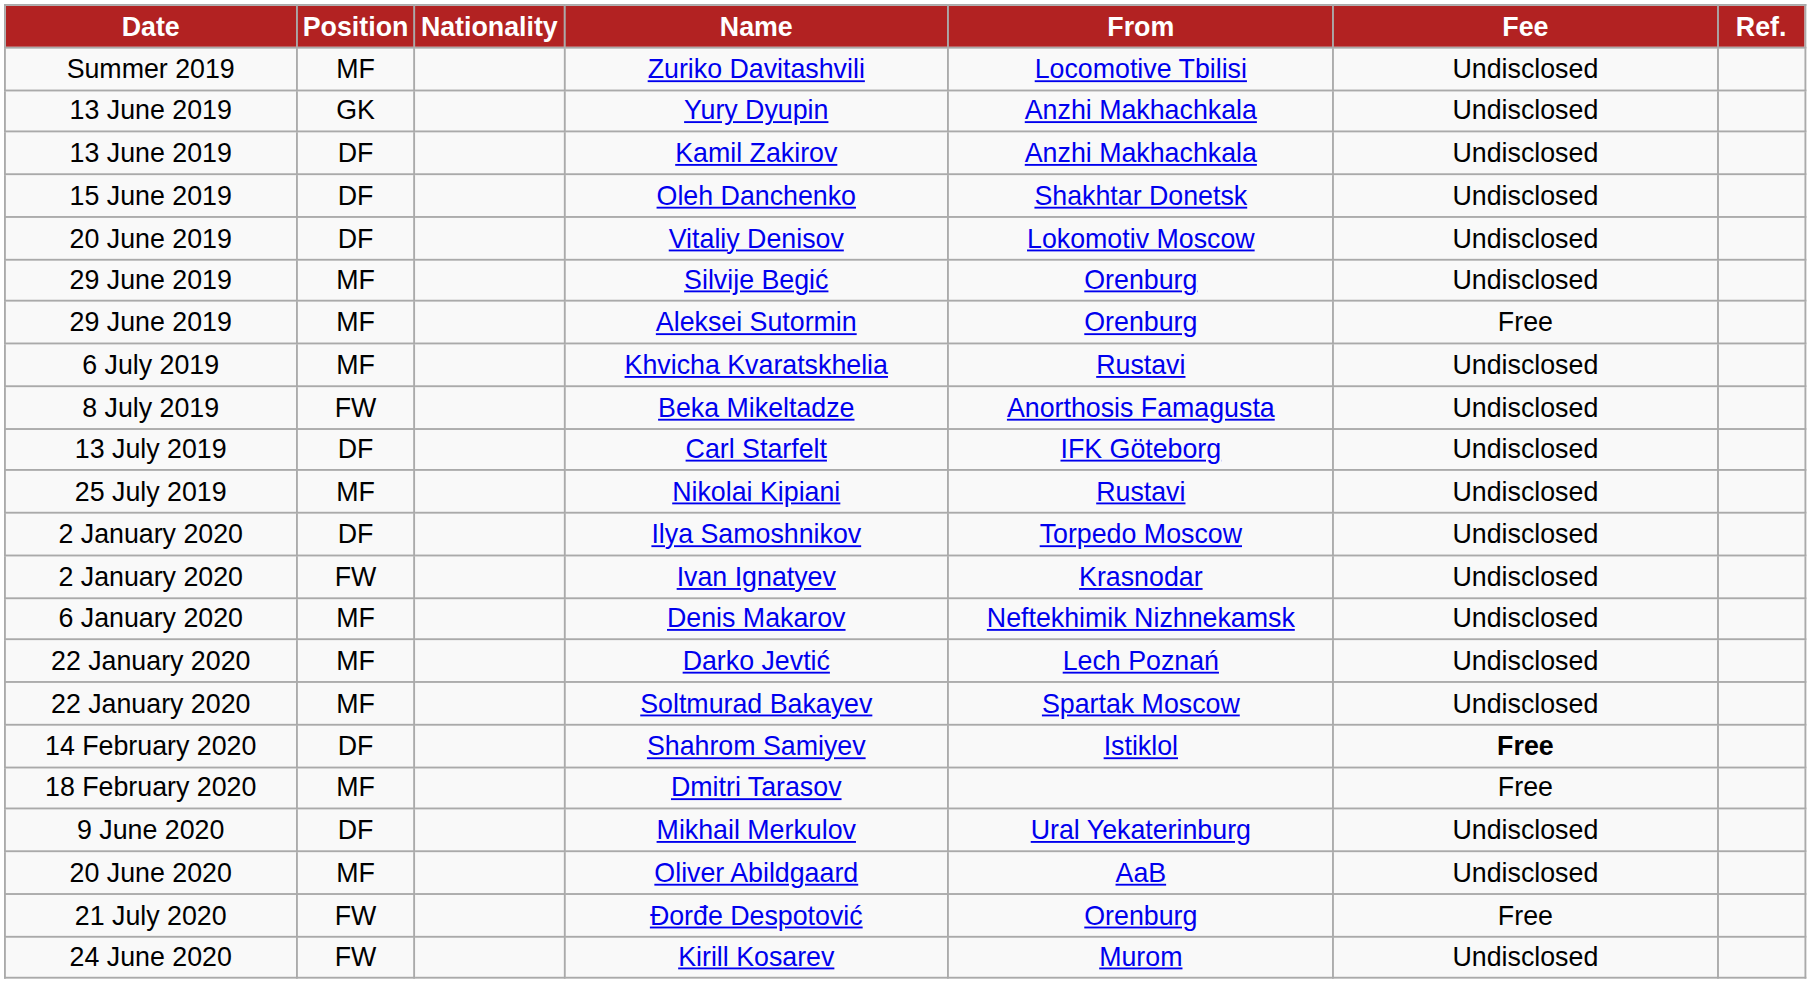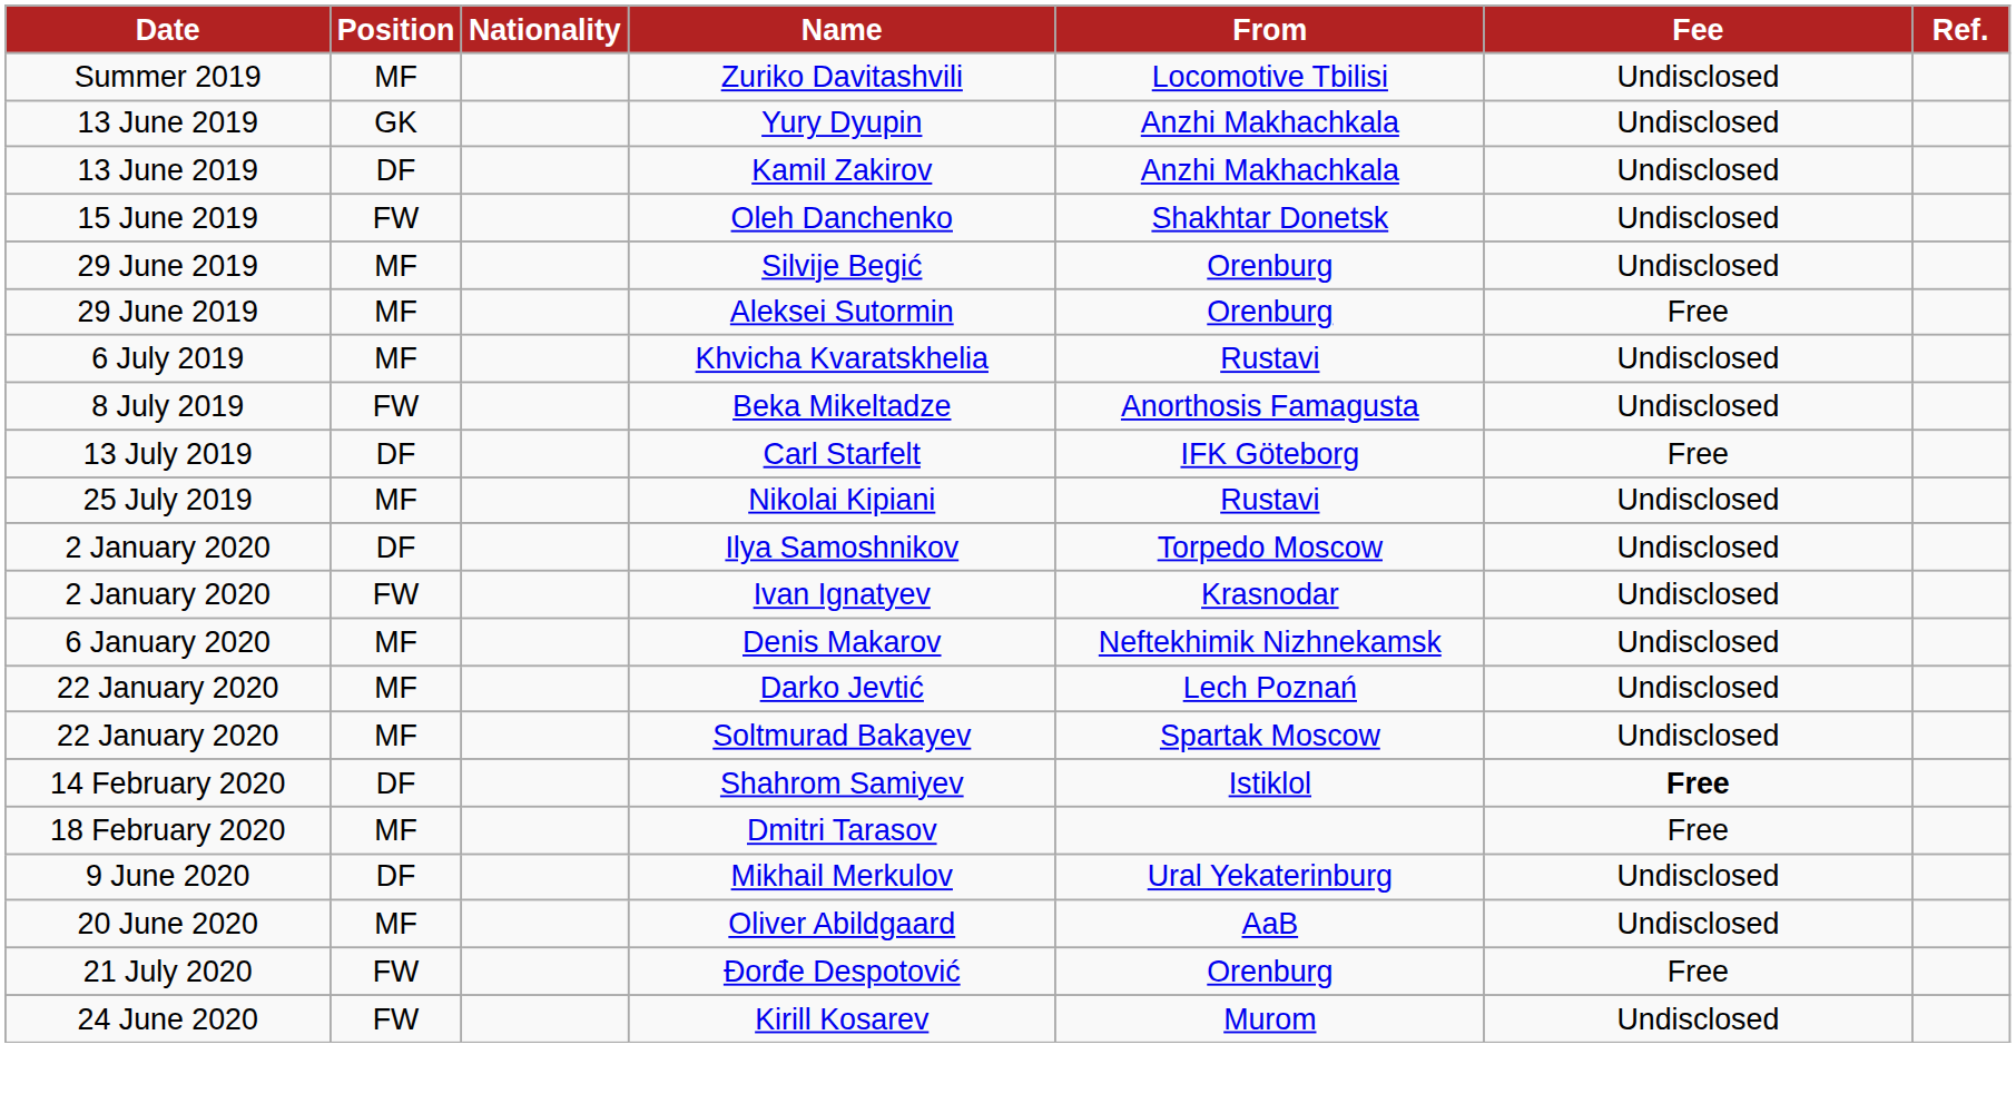Oleh Danchenko | Position: DF -> FW
- row: 20 June 2019 | DF | Vitaliy Denisov | Lokomotiv Moscow | Undisclosed
Carl Starfelt | Fee: Undisclosed -> Free
